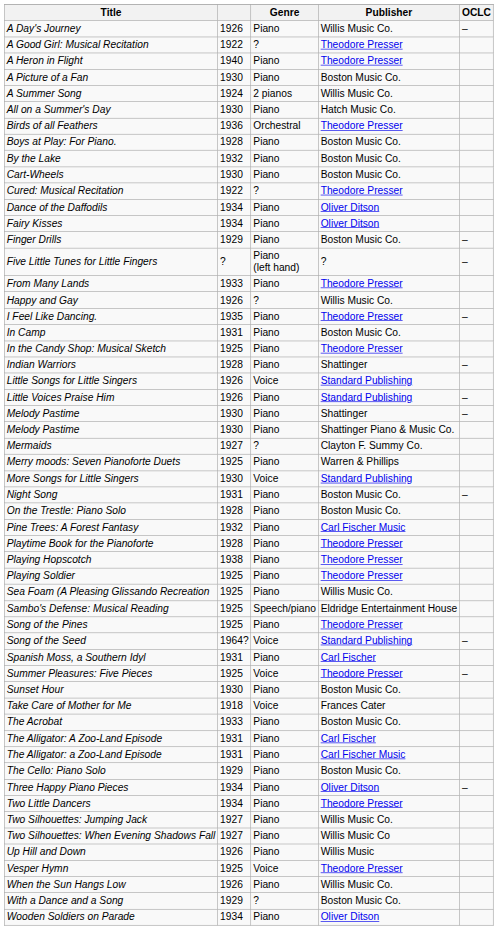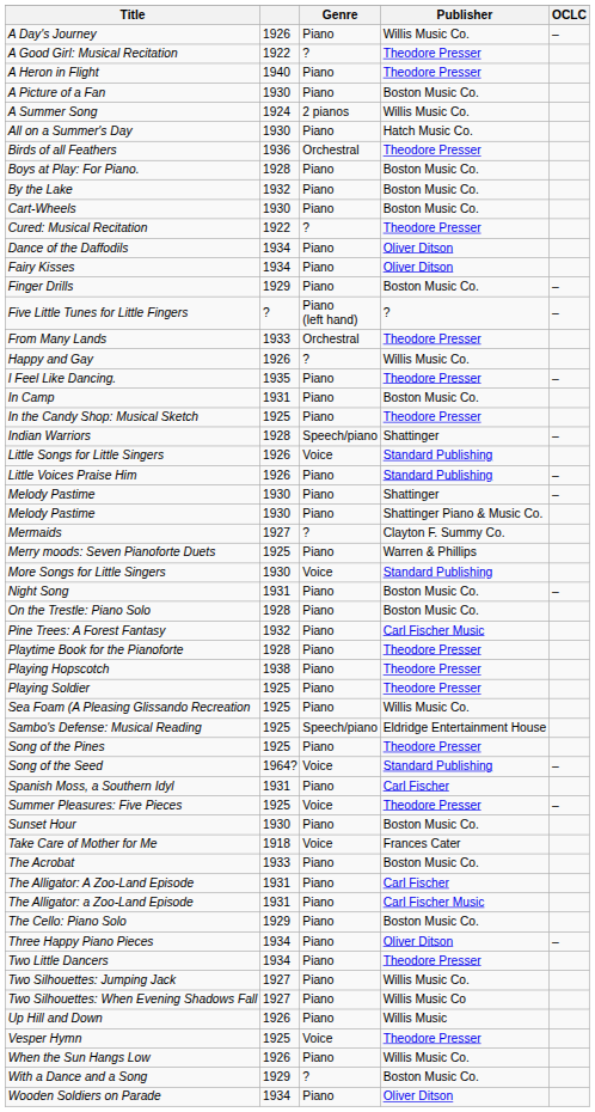From Many Lands | Genre: Piano -> Orchestral
Indian Warriors | Genre: Piano -> Speech/piano
